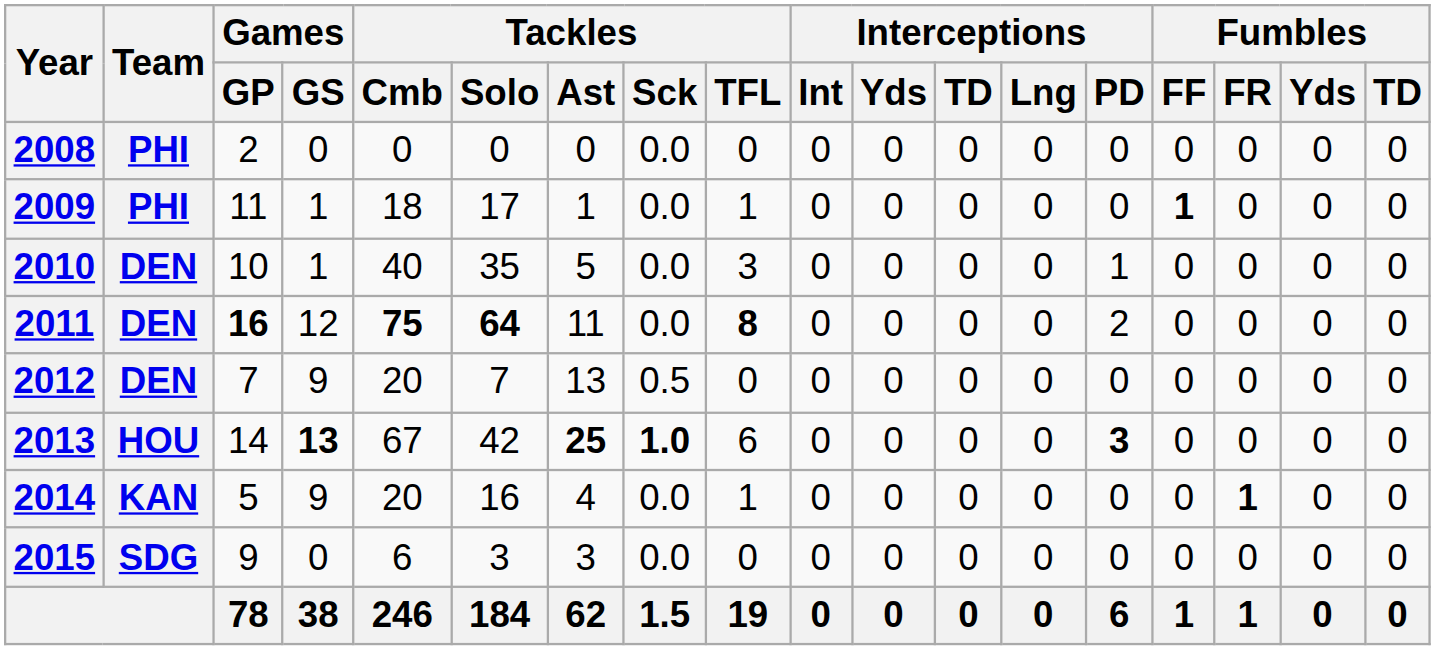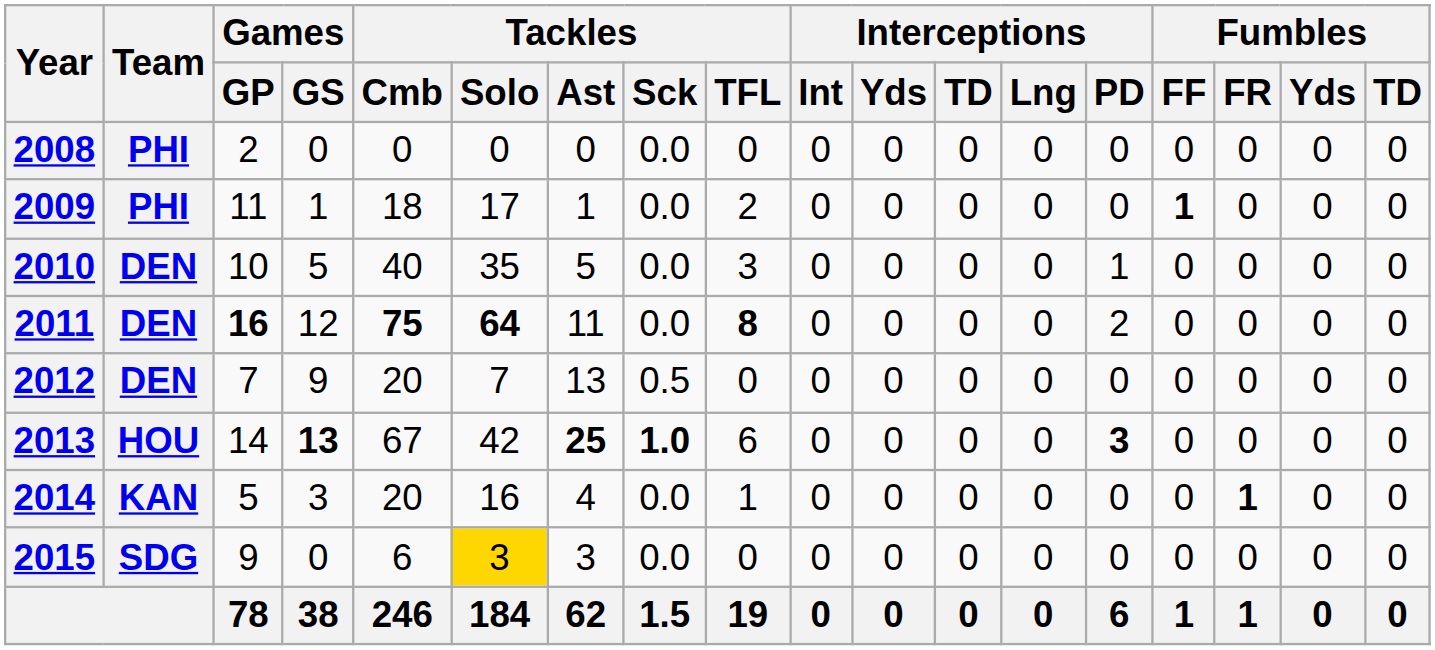2009 | Tackles / TFL: 1 -> 2
2010 | Games / GS: 1 -> 5
2014 | Games / GS: 9 -> 3
2015 | Tackles / Solo: no background -> gold background
